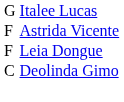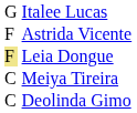Leia Dongue | column 1: no background -> khaki background
+ row: C | Meiya Tireira
